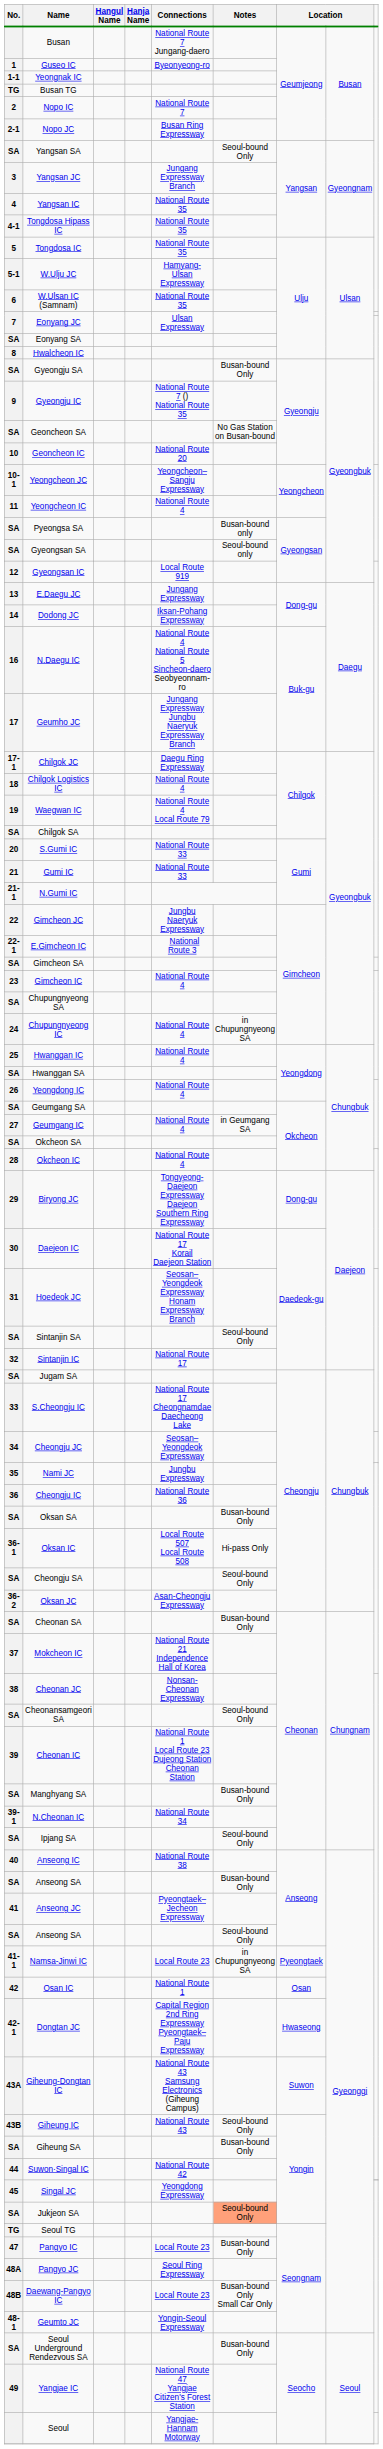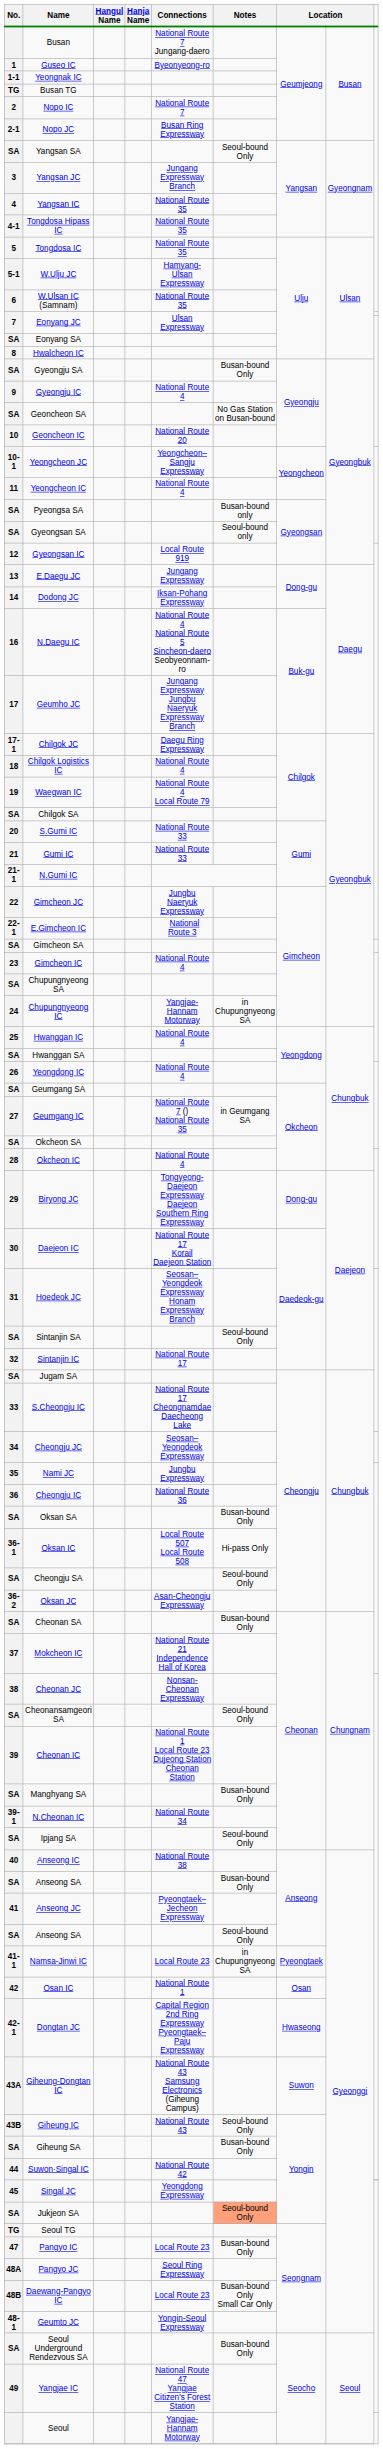Gyeongju IC | Connections: National Route 7 () National Route 35 -> National Route 4
Chupungnyeong IC | Connections: National Route 4 -> Yangjae-Hannam Motorway
Geumgang IC | Connections: National Route 4 -> National Route 7 () National Route 35
